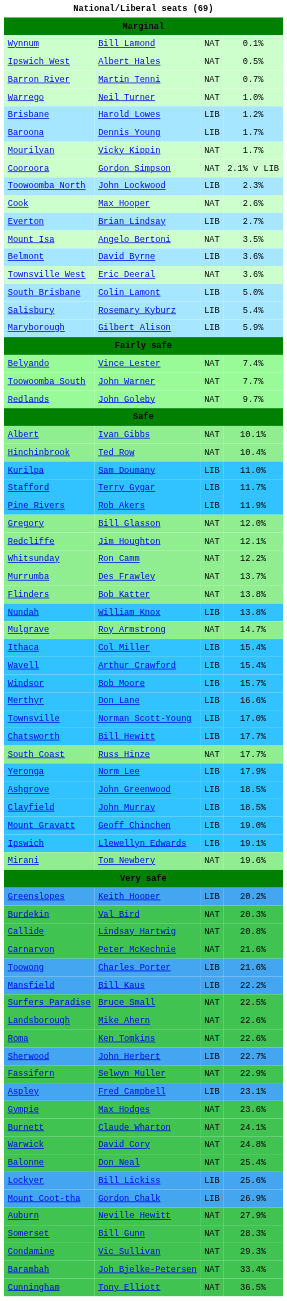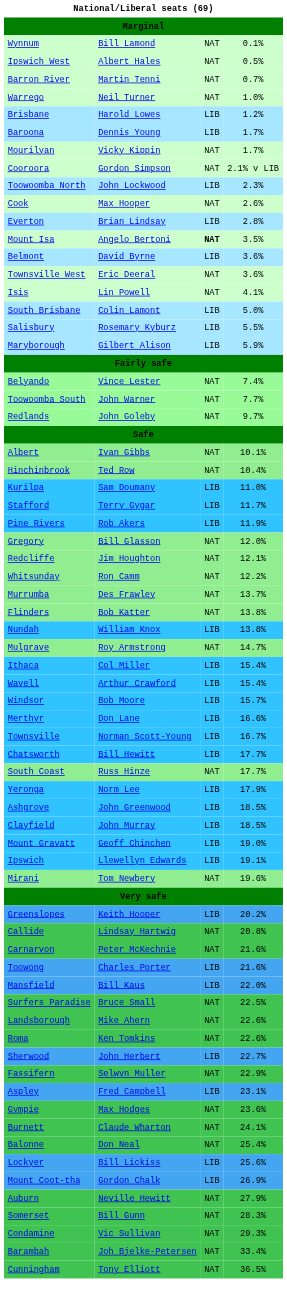Everton | column 4: 2.7% -> 2.8%
Mount Isa | column 3: normal -> bold
+ row: Isis | Lin Powell | NAT | 4.1%
Salisbury | column 4: 5.4% -> 5.5%
Townsville | column 4: 17.0% -> 16.7%
- row: Burdekin | Val Bird | NAT | 20.3%
Mansfield | column 4: 22.2% -> 22.0%
- row: Warwick | David Cory | NAT | 24.8%
